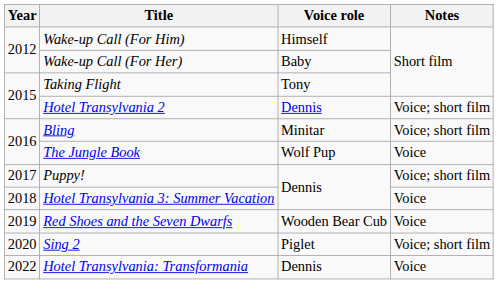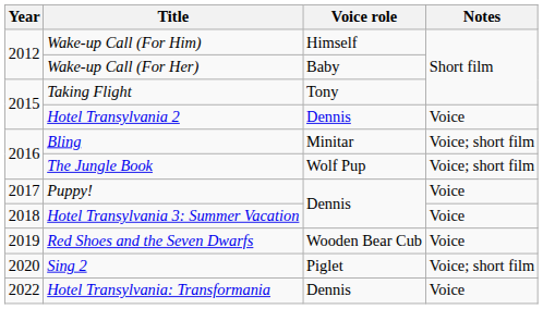Hotel Transylvania 2 | Notes: Voice; short film -> Voice
The Jungle Book | Notes: Voice -> Voice; short film
Puppy! | Notes: Voice; short film -> Voice
